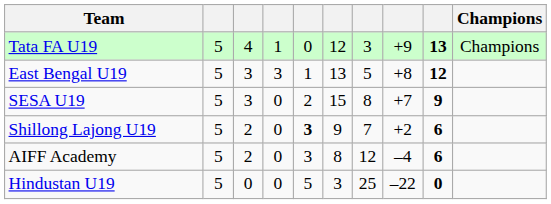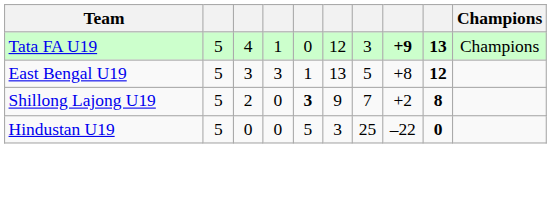Tata FA U19 | column 8: normal -> bold
- row: SESA U19 | 5 | 3 | 0 | 2 | 15 | 8 | +7 | 9
Shillong Lajong U19 | column 9: 6 -> 8
- row: AIFF Academy | 5 | 2 | 0 | 3 | 8 | 12 | –4 | 6
